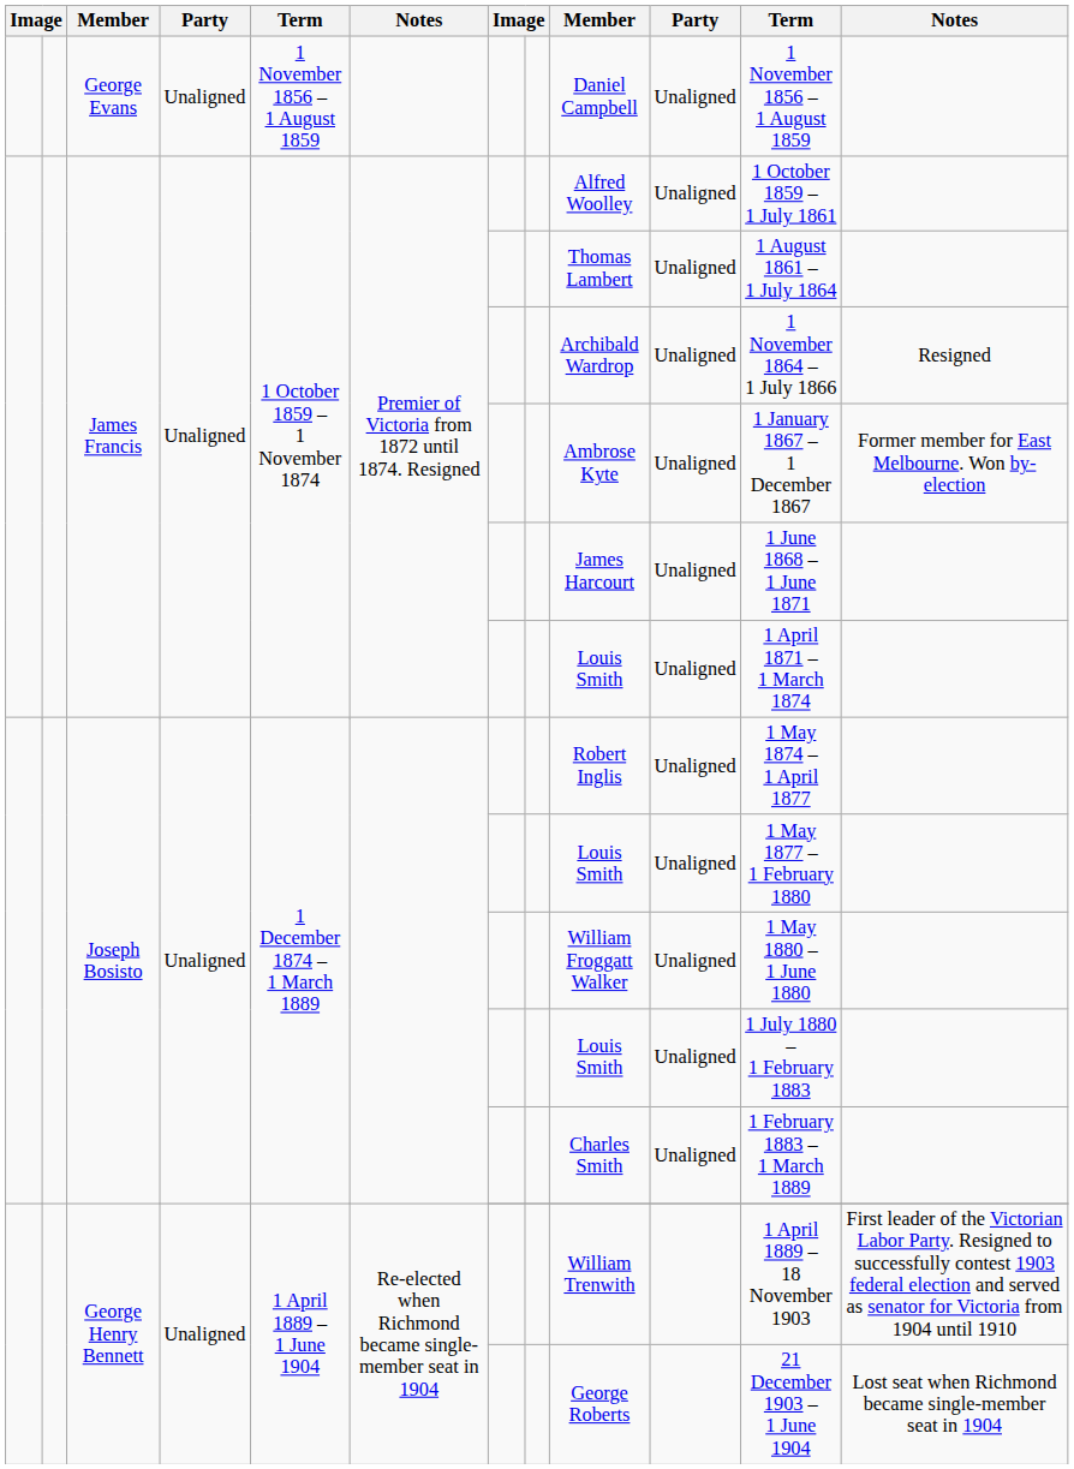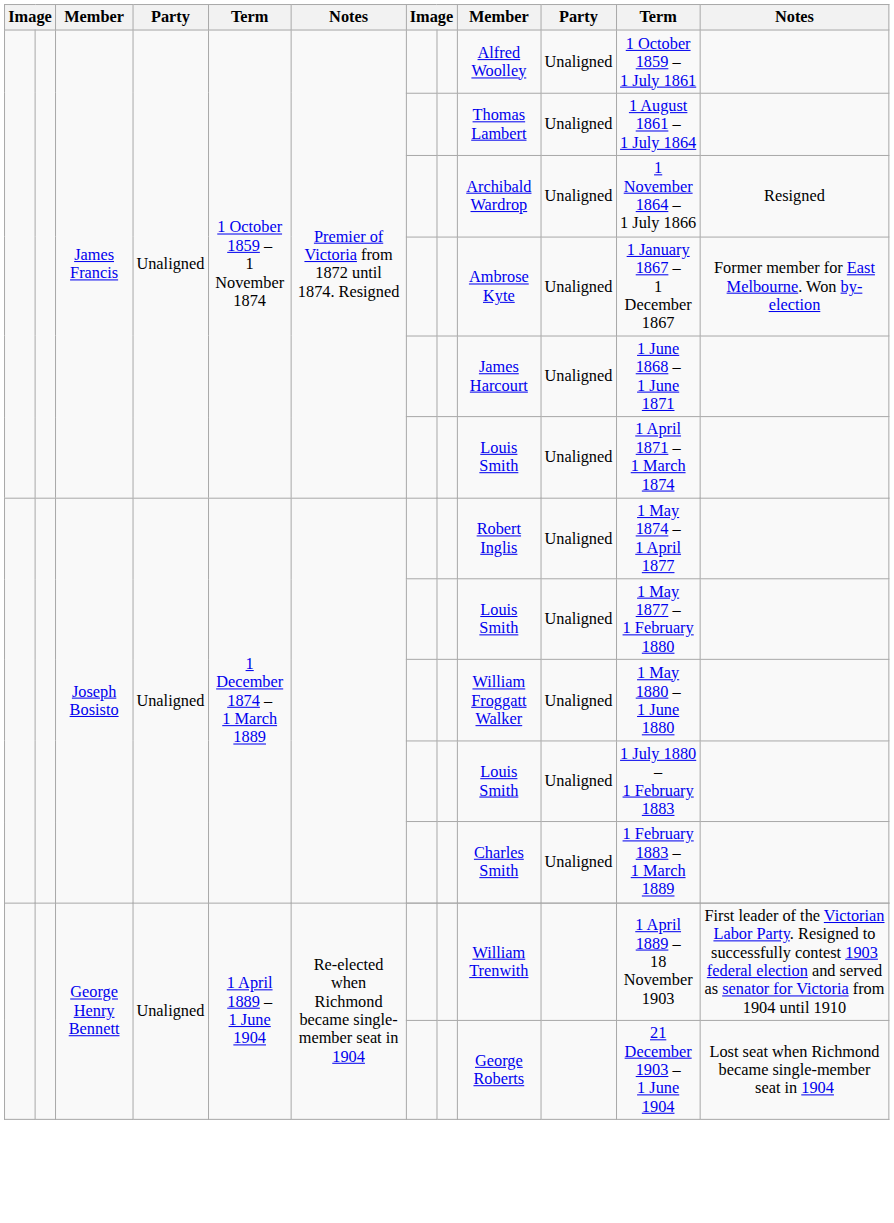- row: George Evans | Unaligned | 1 November 1856 – 1 August 1859 | Daniel Campbell | Unaligned | 1 November 1856 – 1 August 1859
